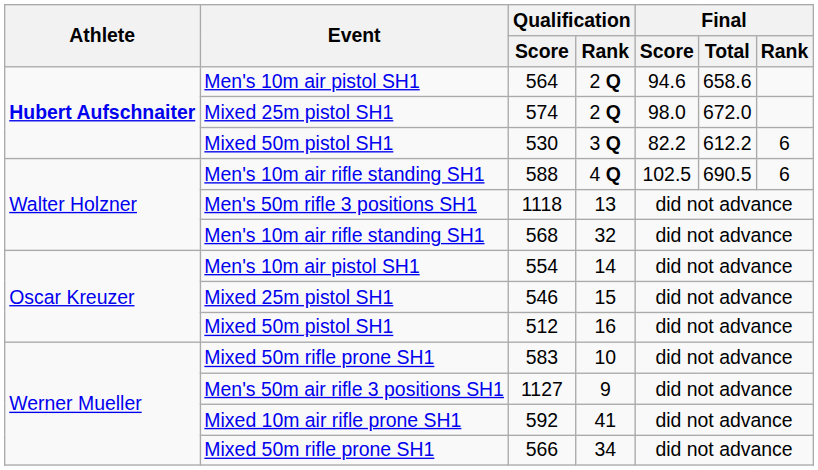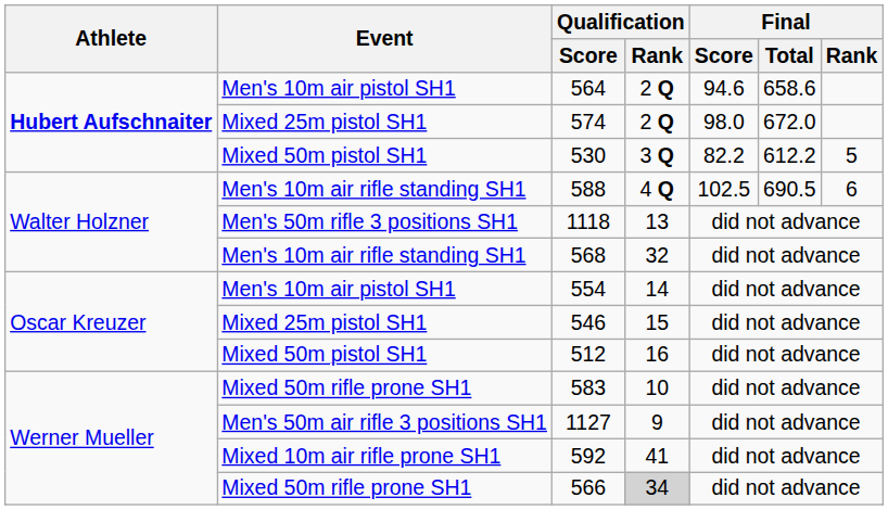530 | Final / Rank: 6 -> 5
566 | Qualification / Rank: no background -> lightgrey background
